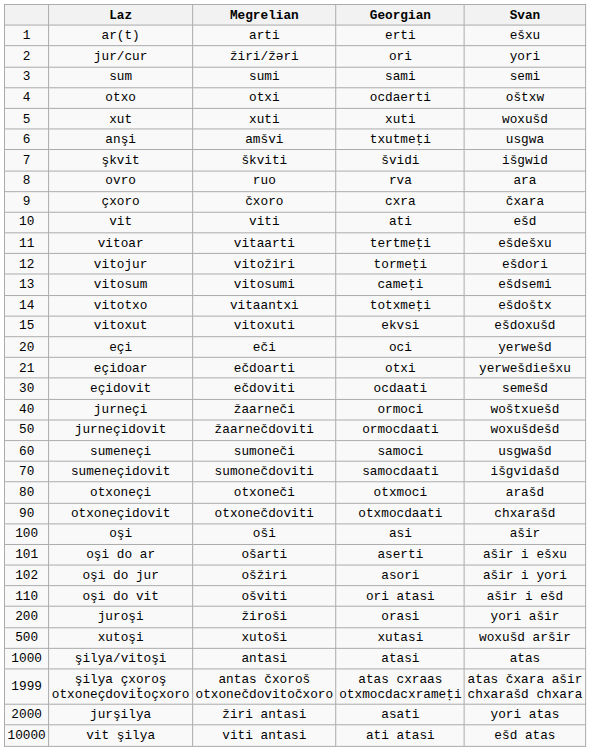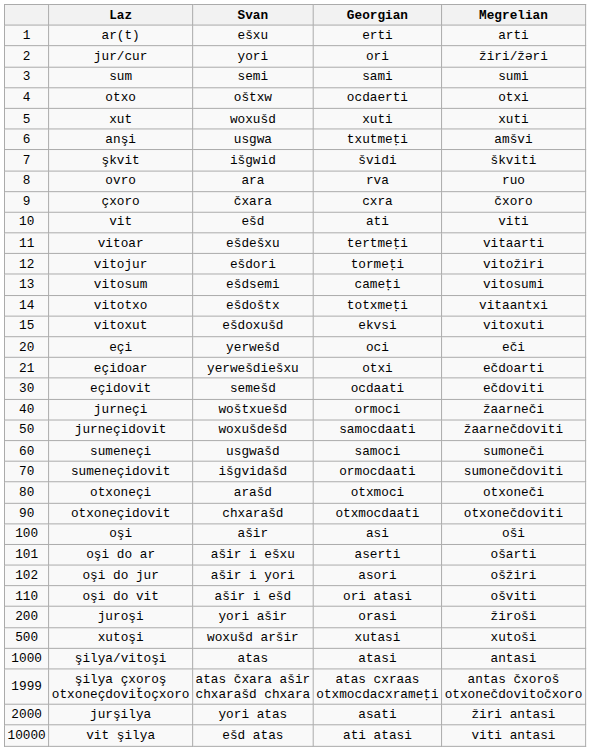columns swapped: Megrelian <-> Svan
jurneçidovit | Georgian: ormocdaati -> samocdaati
sumeneçidovit | Georgian: samocdaati -> ormocdaati
